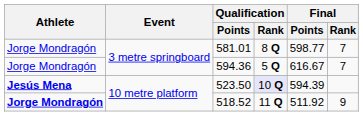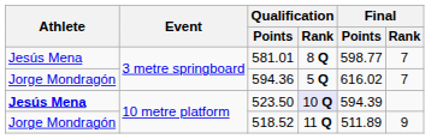581.01 | Athlete: Jorge Mondragón -> Jesús Mena
594.36 | Final / Points: 616.67 -> 616.02
518.52 | Athlete: bold -> normal
518.52 | Final / Points: 511.92 -> 511.89
